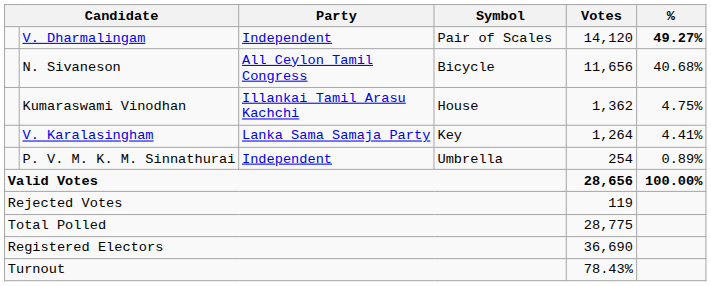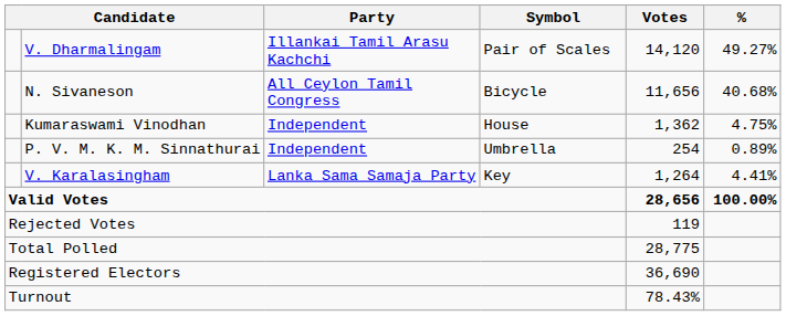V. Dharmalingam | Party: Independent -> Illankai Tamil Arasu Kachchi
V. Dharmalingam | %: bold -> normal
Kumaraswami Vinodhan | Party: Illankai Tamil Arasu Kachchi -> Independent
rows swapped: V. Karalasingham <-> P. V. M. K. M. Sinnathurai
